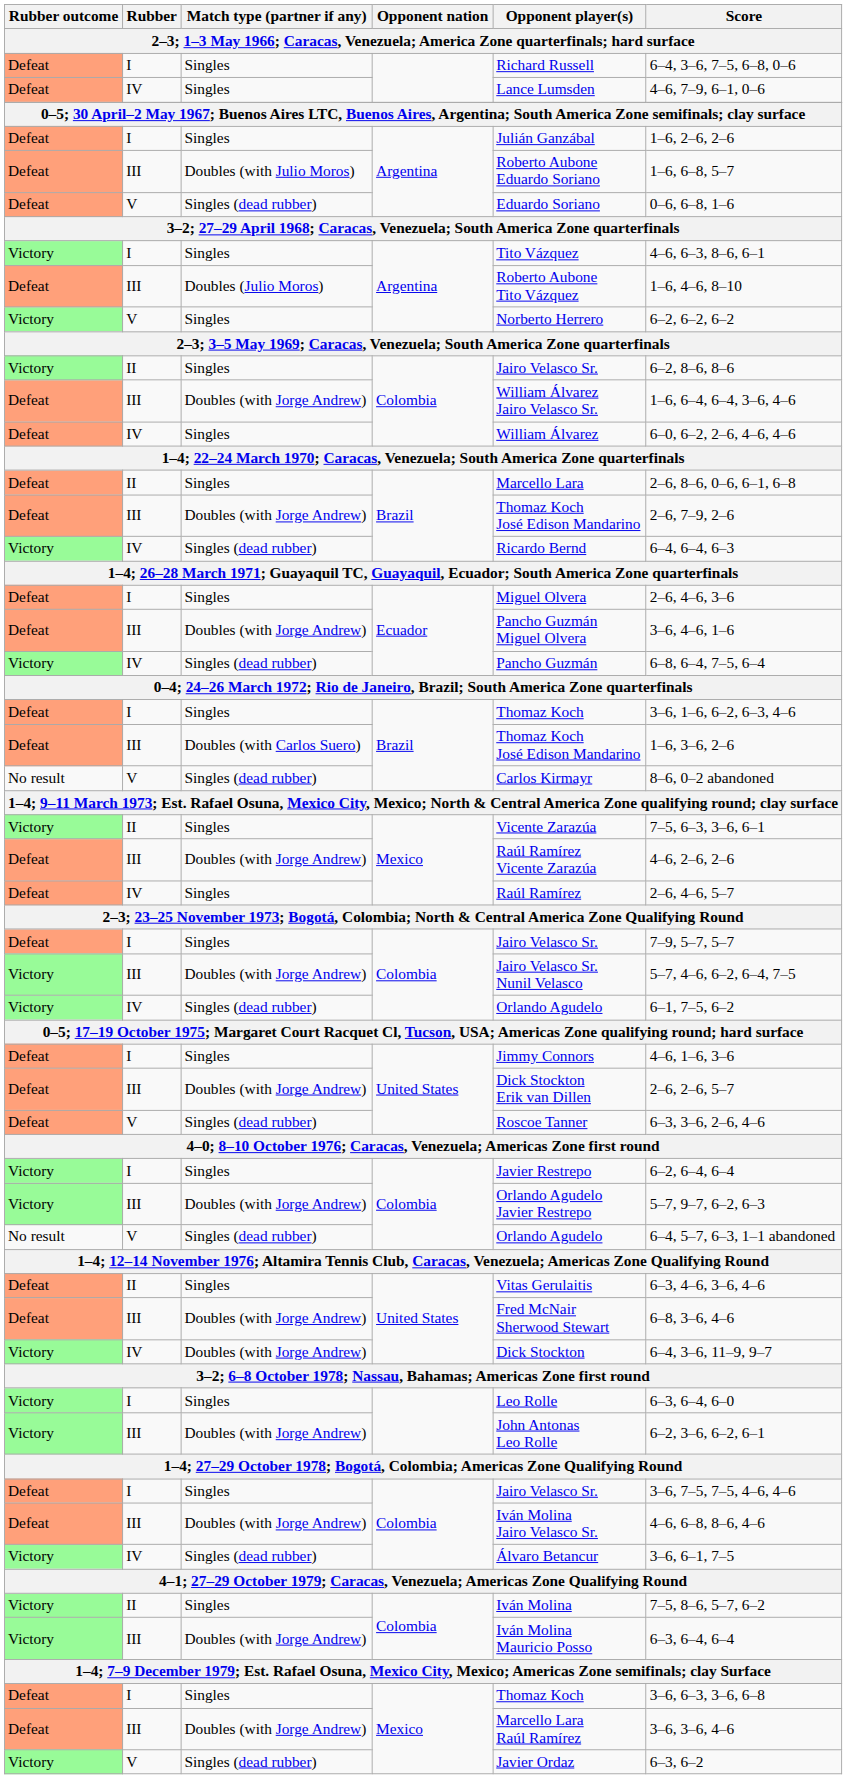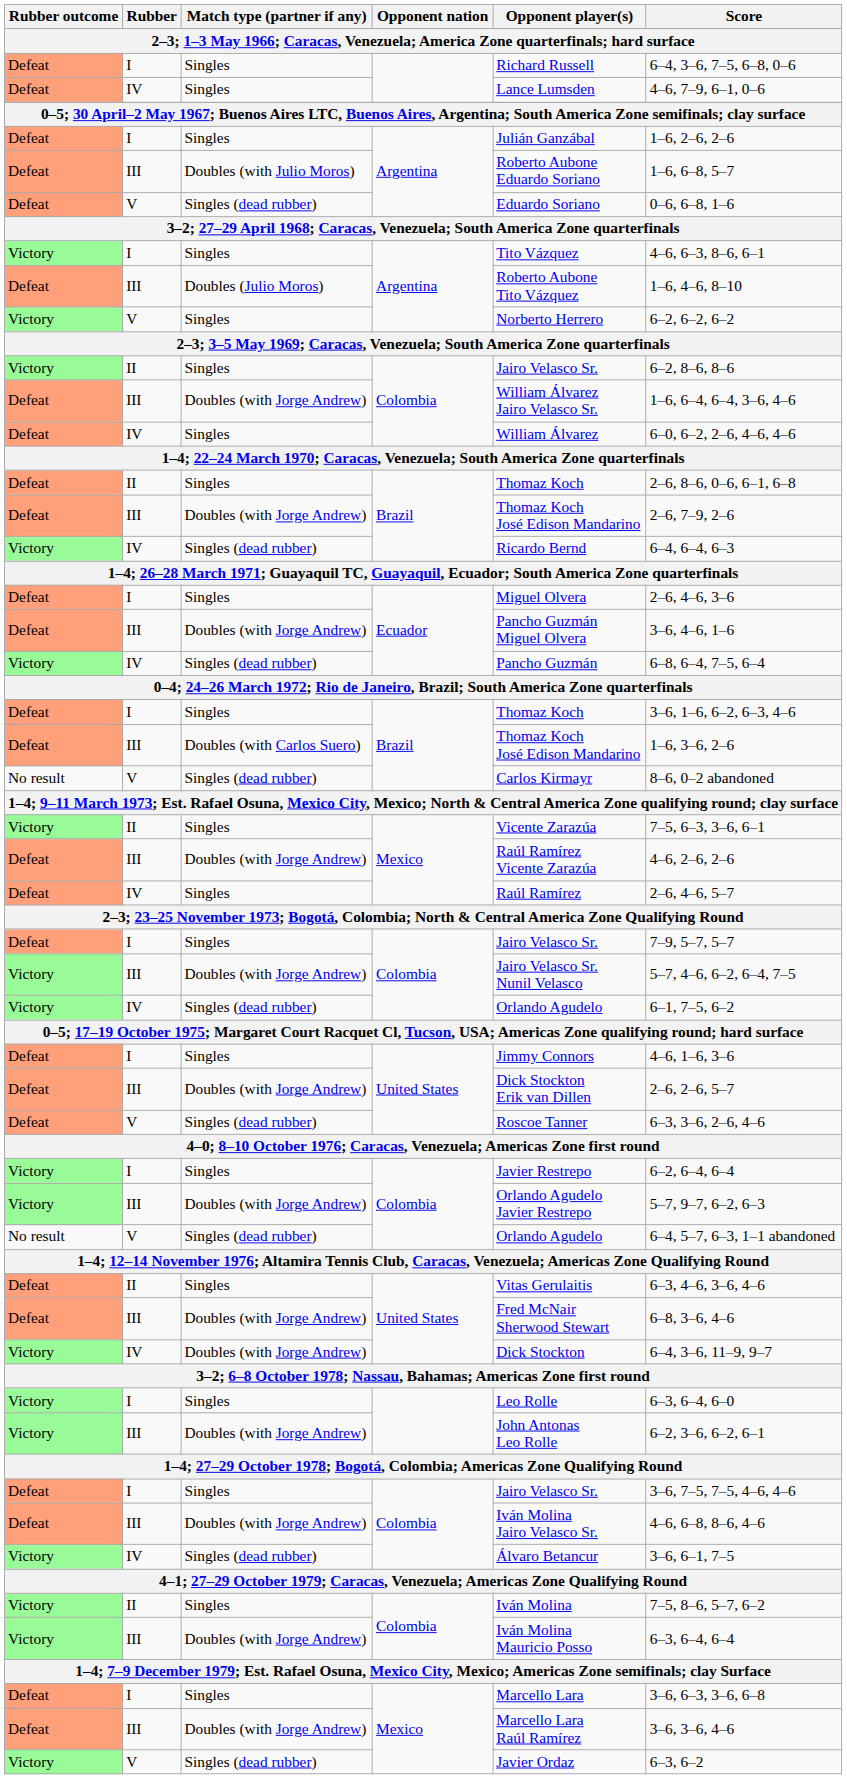II / Brazil | Opponent player(s): Marcello Lara -> Thomaz Koch
I / Mexico | Opponent player(s): Thomaz Koch -> Marcello Lara
